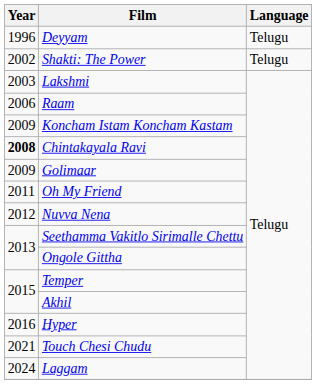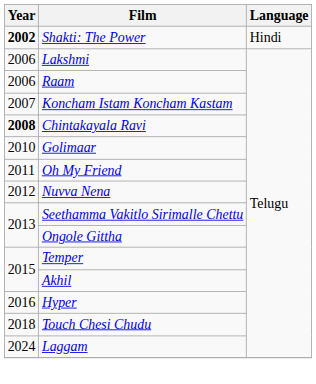- row: 1996 | Deyyam | Telugu
Shakti: The Power | Year: normal -> bold
Shakti: The Power | Language: Telugu -> Hindi
Lakshmi | Year: 2003 -> 2006
Koncham Istam Koncham Kastam | Year: 2009 -> 2007
Golimaar | Year: 2009 -> 2010
Touch Chesi Chudu | Year: 2021 -> 2018
